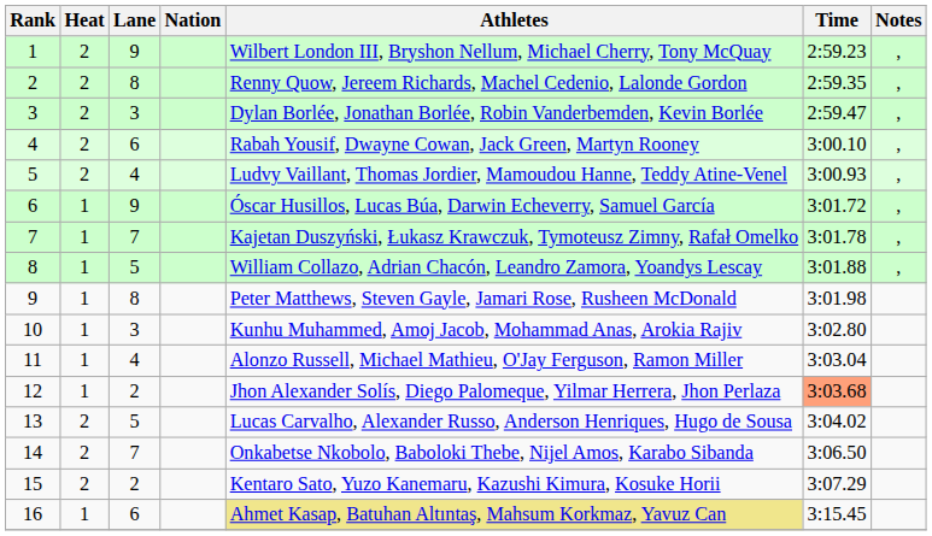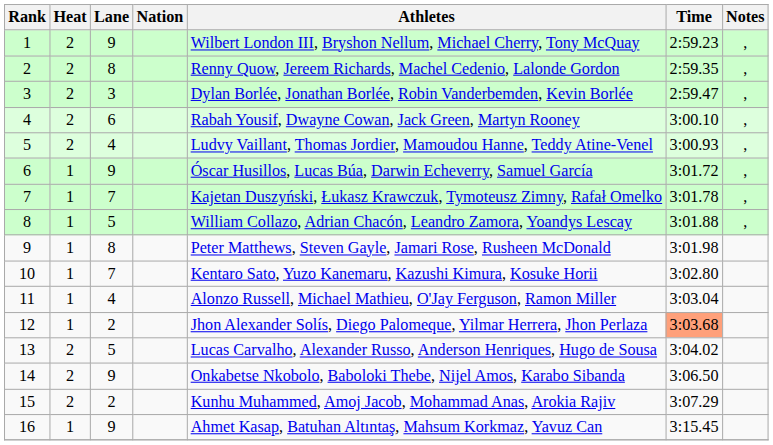10 | Lane: 3 -> 7
10 | Athletes: Kunhu Muhammed, Amoj Jacob, Mohammad Anas, Arokia Rajiv -> Kentaro Sato, Yuzo Kanemaru, Kazushi Kimura, Kosuke Horii
14 | Lane: 7 -> 9
15 | Athletes: Kentaro Sato, Yuzo Kanemaru, Kazushi Kimura, Kosuke Horii -> Kunhu Muhammed, Amoj Jacob, Mohammad Anas, Arokia Rajiv
16 | Lane: 6 -> 9
16 | Athletes: khaki background -> no background
